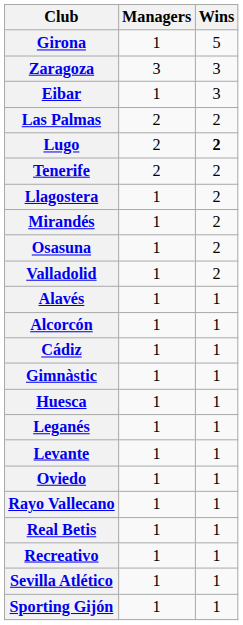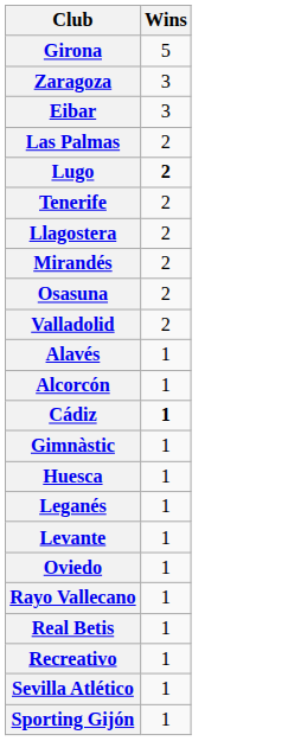- column: Managers | 1 | 3 | 1 | 2 | 2 | 2 | 1 | 1 | 1 | 1 | 1 | 1 | 1 | 1 | 1 | 1 | 1 | 1 | 1 | 1 | 1 | 1 | 1
Cádiz | Wins: normal -> bold
